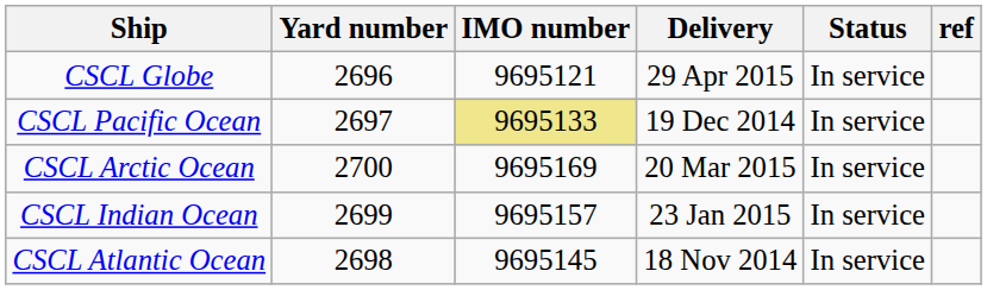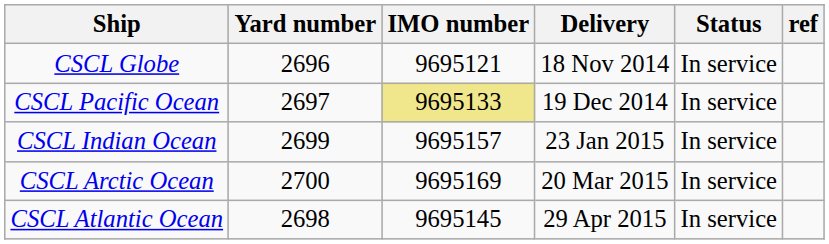CSCL Globe | Delivery: 29 Apr 2015 -> 18 Nov 2014
rows swapped: CSCL Indian Ocean <-> CSCL Arctic Ocean
CSCL Atlantic Ocean | Delivery: 18 Nov 2014 -> 29 Apr 2015
